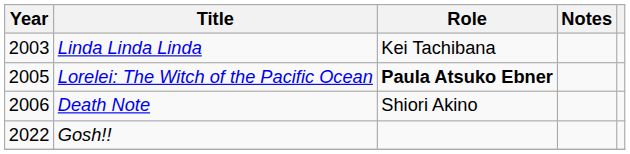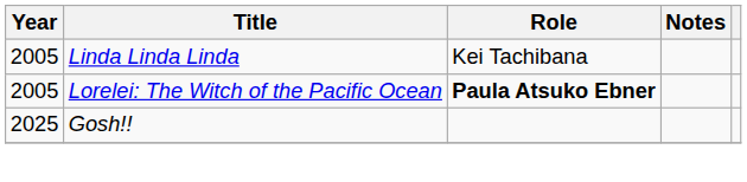Linda Linda Linda | Year: 2003 -> 2005
- row: 2006 | Death Note | Shiori Akino
Gosh!! | Year: 2022 -> 2025
